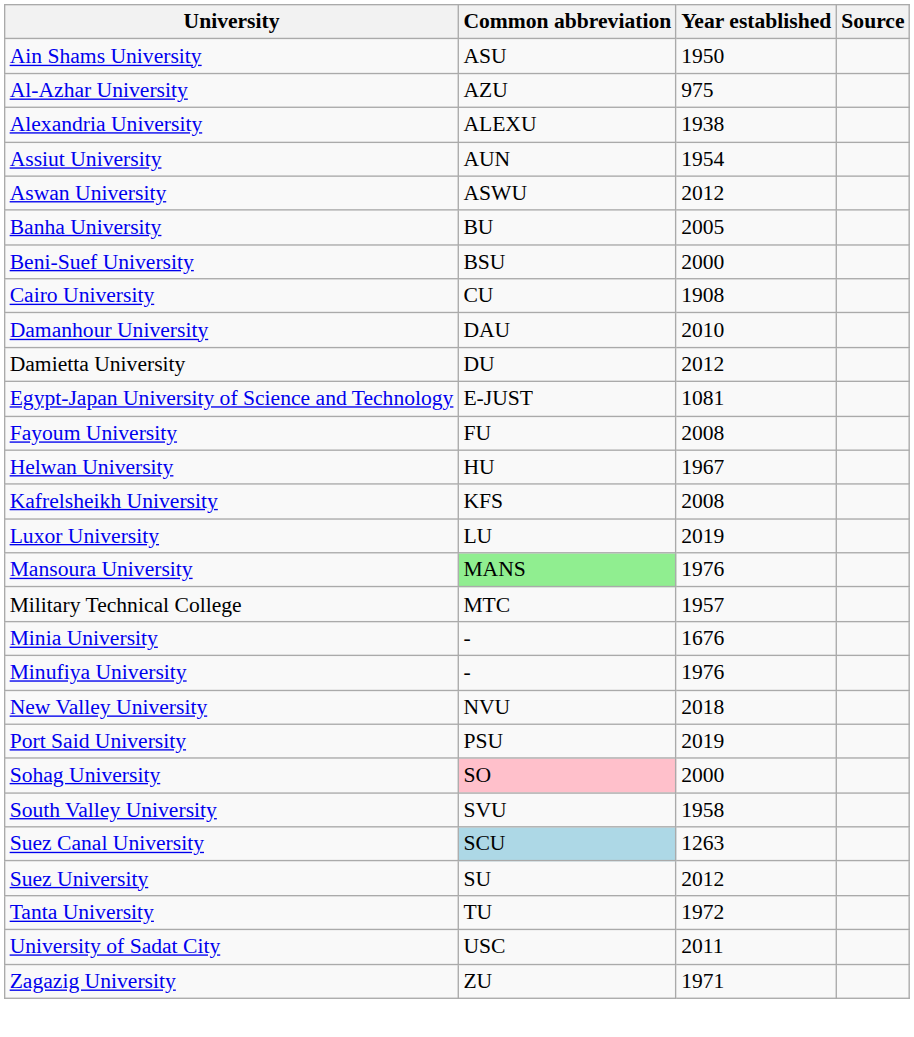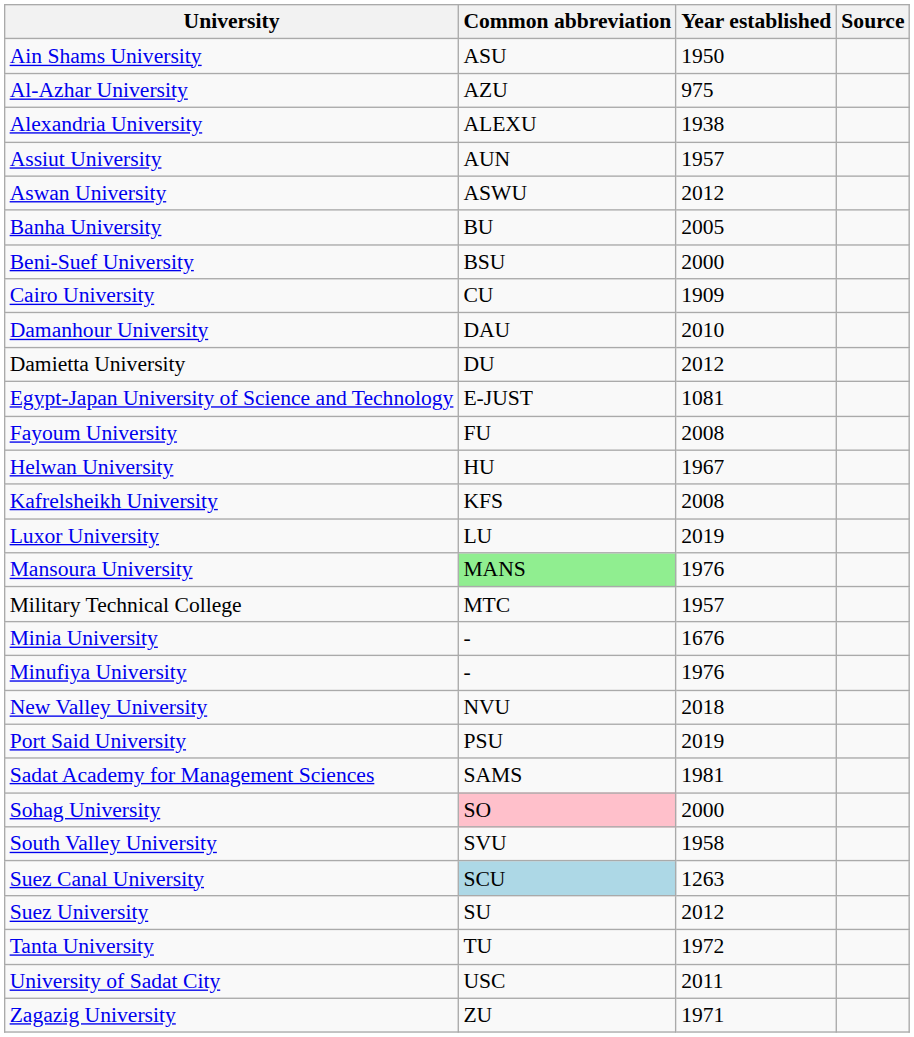Assiut University | Year established: 1954 -> 1957
Cairo University | Year established: 1908 -> 1909
+ row: Sadat Academy for Management Sciences | SAMS | 1981
